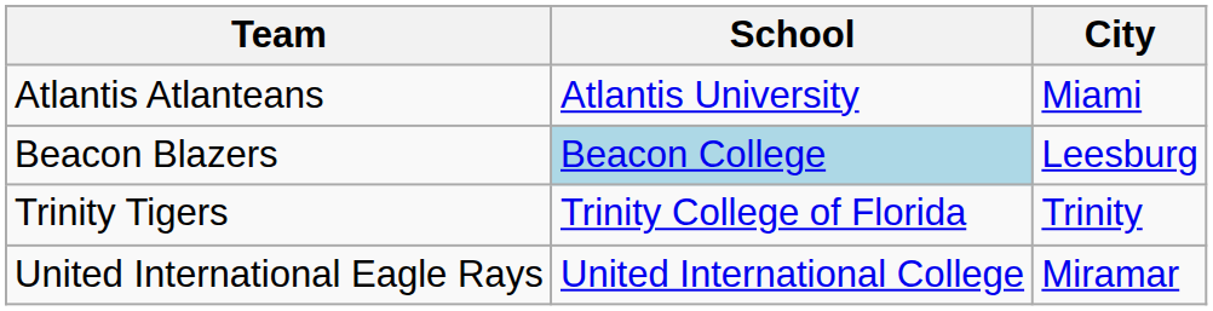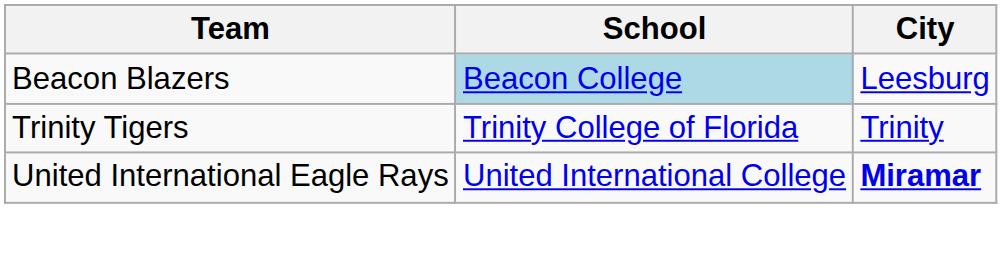- row: Atlantis Atlanteans | Atlantis University | Miami
United International Eagle Rays | City: normal -> bold
